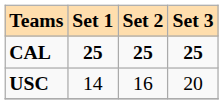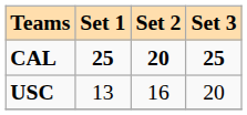CAL | Set 2: 25 -> 20
USC | Set 1: 14 -> 13
